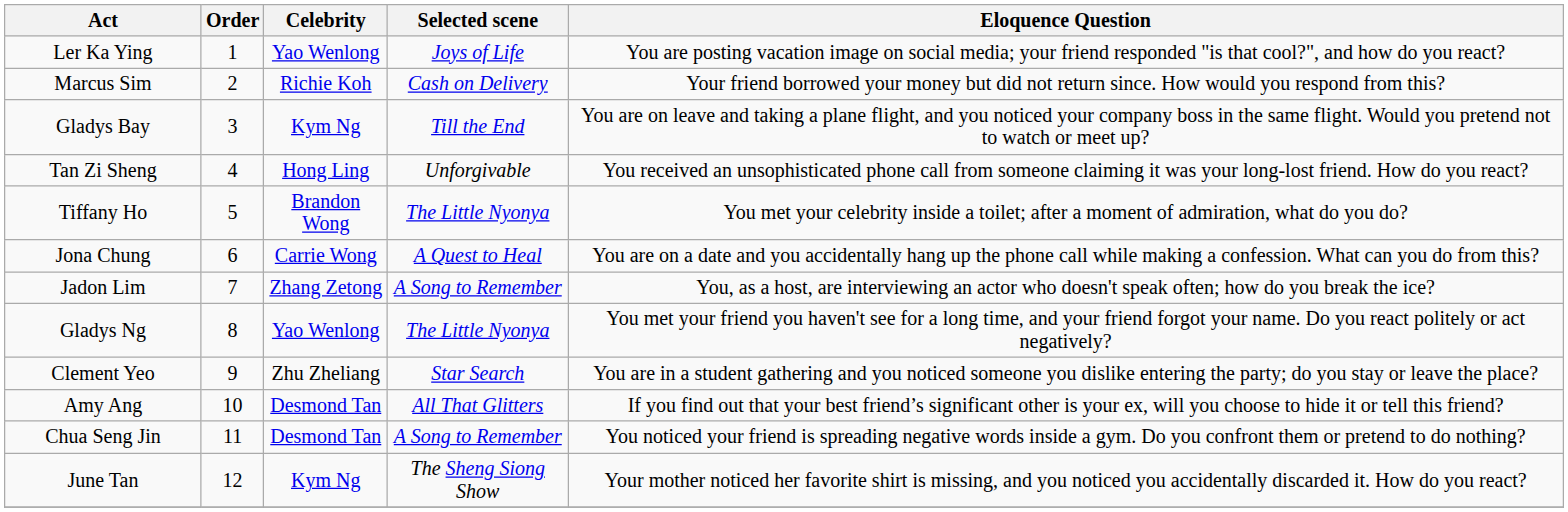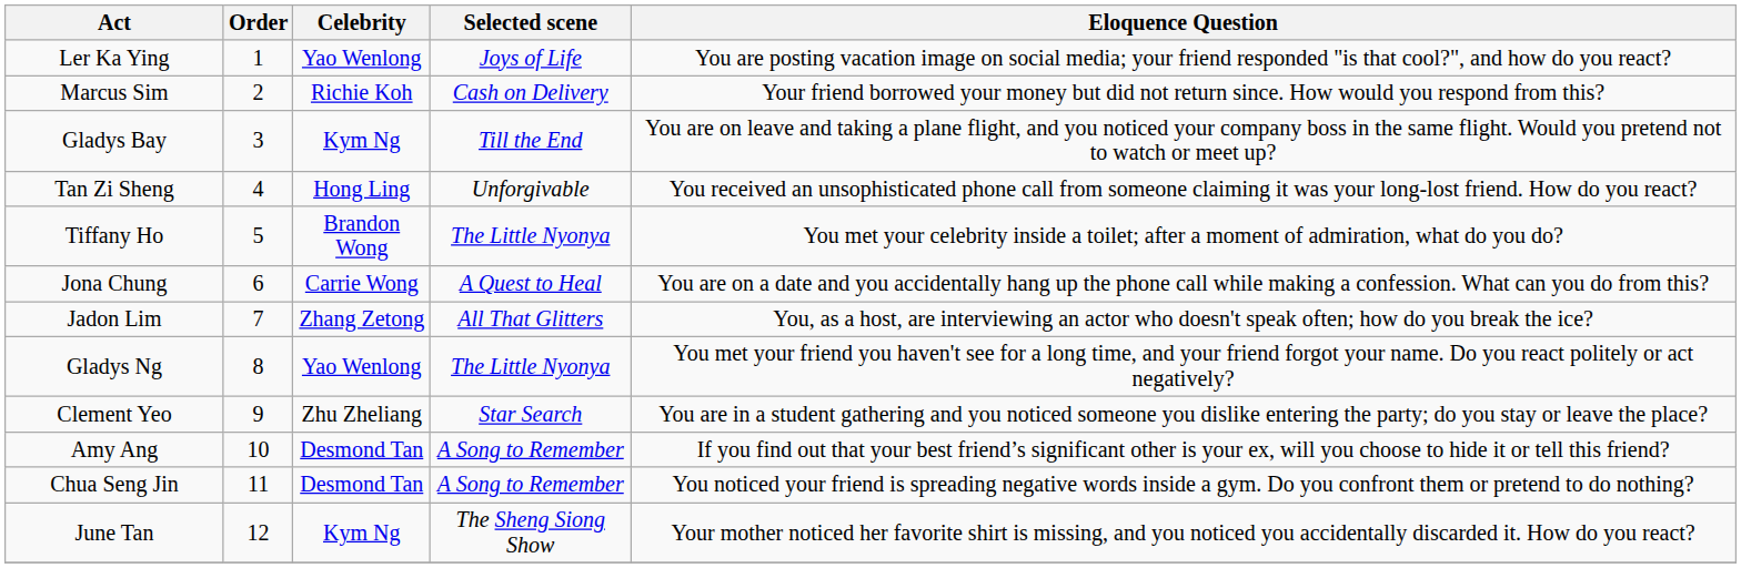Jadon Lim | Selected scene: A Song to Remember -> All That Glitters
Amy Ang | Selected scene: All That Glitters -> A Song to Remember
